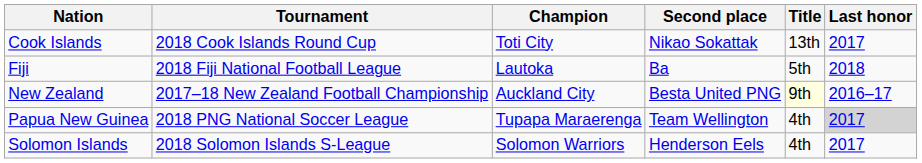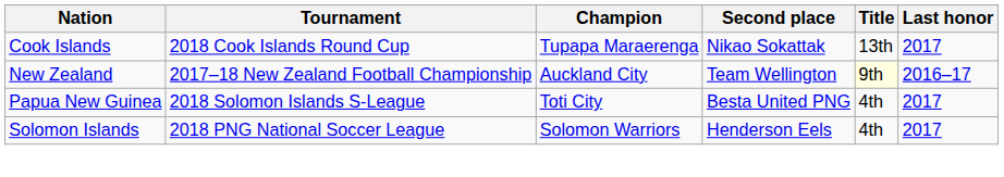Cook Islands | Champion: Toti City -> Tupapa Maraerenga
- row: Fiji | 2018 Fiji National Football League | Lautoka | Ba | 5th | 2018
New Zealand | Second place: Besta United PNG -> Team Wellington
Papua New Guinea | Tournament: 2018 PNG National Soccer League -> 2018 Solomon Islands S-League
Papua New Guinea | Champion: Tupapa Maraerenga -> Toti City
Papua New Guinea | Second place: Team Wellington -> Besta United PNG
Papua New Guinea | Last honor: lightgrey background -> no background
Solomon Islands | Tournament: 2018 Solomon Islands S-League -> 2018 PNG National Soccer League
